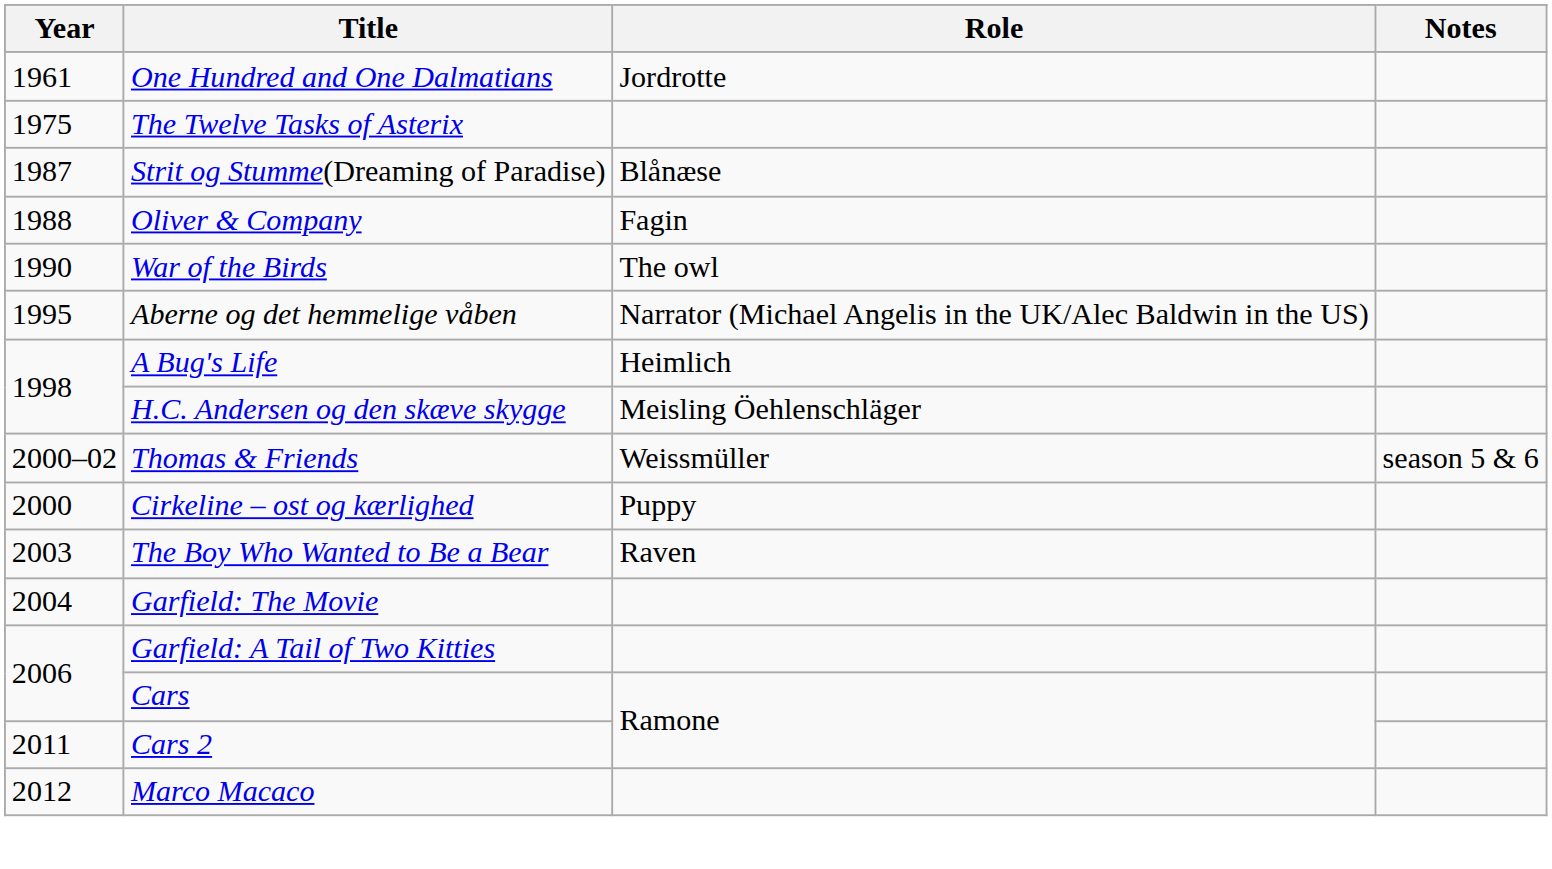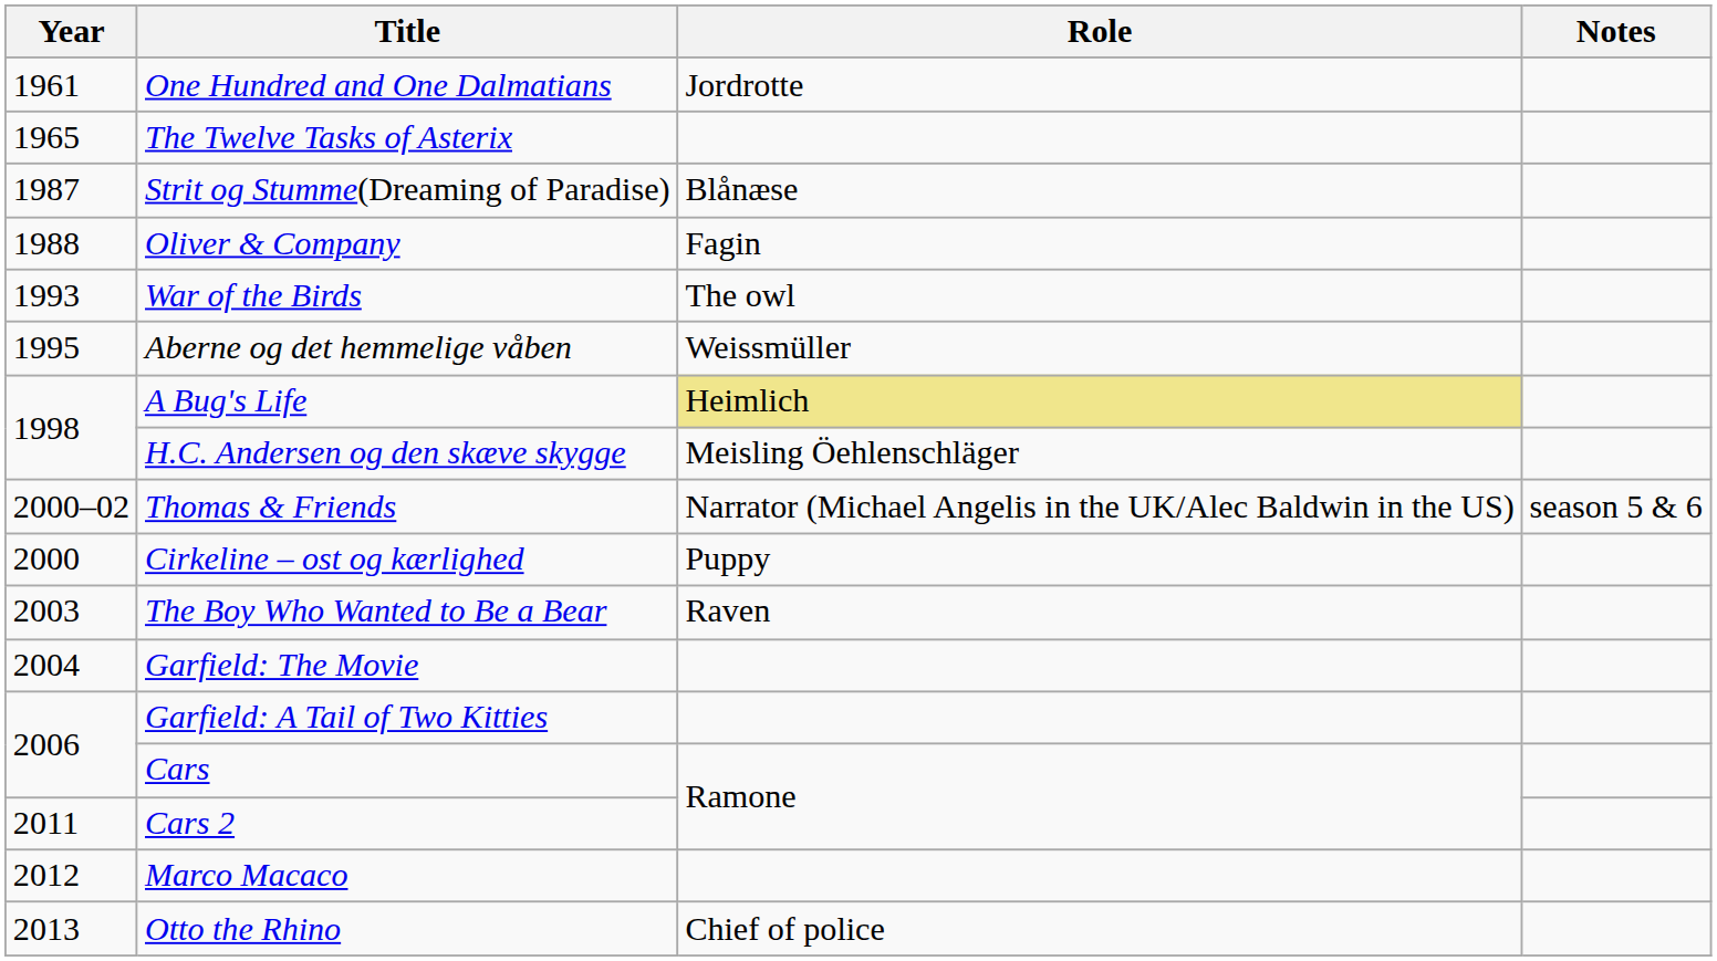The Twelve Tasks of Asterix | Year: 1975 -> 1965
War of the Birds | Year: 1990 -> 1993
Aberne og det hemmelige våben | Role: Narrator (Michael Angelis in the UK/Alec Baldwin in the US) -> Weissmüller
A Bug's Life | Role: no background -> khaki background
Thomas & Friends | Role: Weissmüller -> Narrator (Michael Angelis in the UK/Alec Baldwin in the US)
+ row: 2013 | Otto the Rhino | Chief of police
